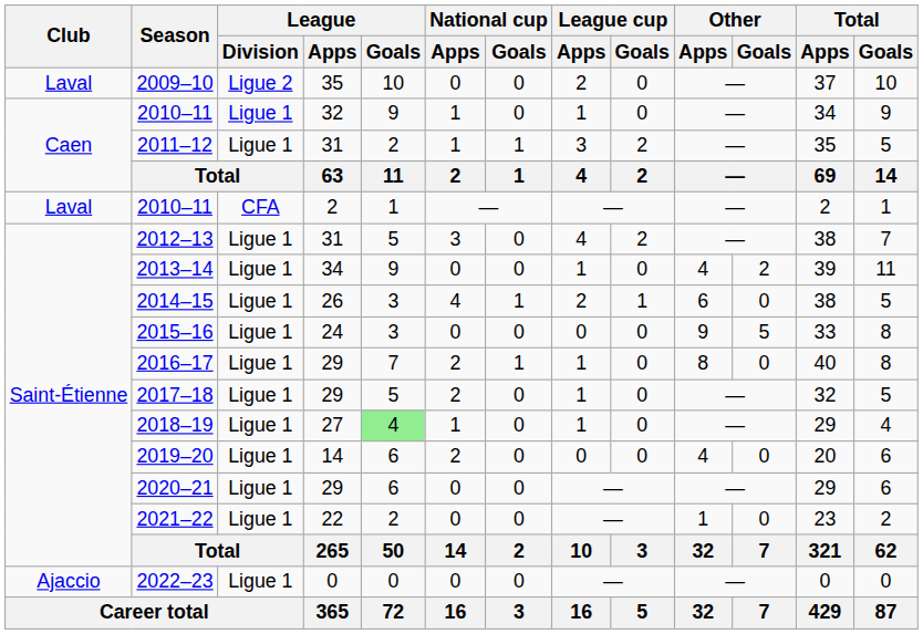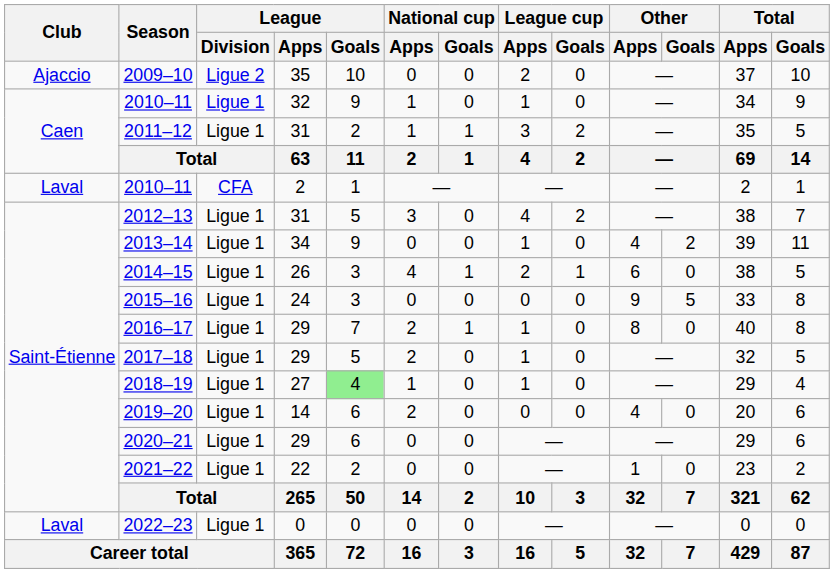2009–10 | Club: Laval -> Ajaccio
2022–23 | Club: Ajaccio -> Laval
